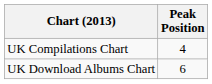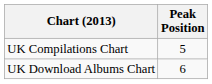UK Compilations Chart | Peak Position: 4 -> 5
